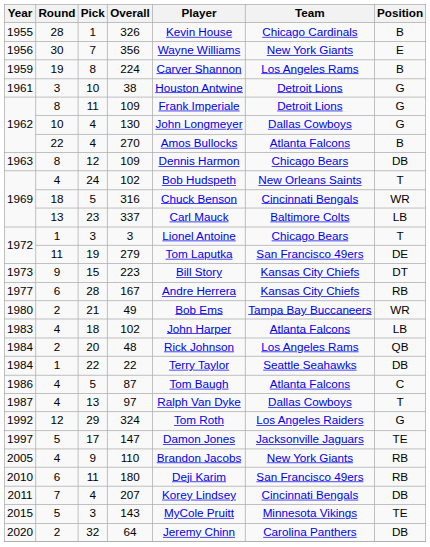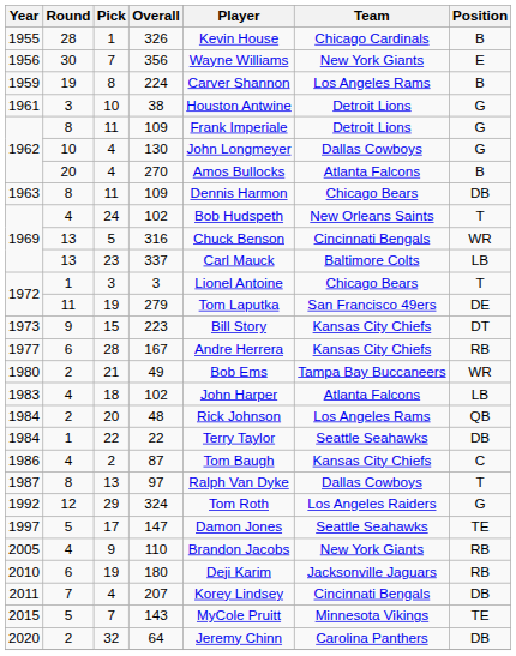270 | Round: 22 -> 20
1963 / 109 | Pick: 12 -> 11
316 | Round: 18 -> 13
87 | Pick: 5 -> 2
87 | Team: Atlanta Falcons -> Kansas City Chiefs
97 | Round: 4 -> 8
147 | Team: Jacksonville Jaguars -> Seattle Seahawks
180 | Pick: 11 -> 19
180 | Team: San Francisco 49ers -> Jacksonville Jaguars
143 | Pick: 3 -> 7
